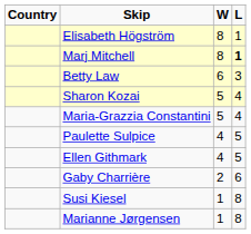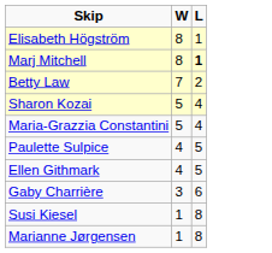- column: Country
Betty Law | W: 6 -> 7
Betty Law | L: 3 -> 2
Gaby Charrière | W: 2 -> 3
